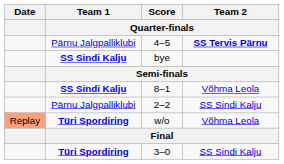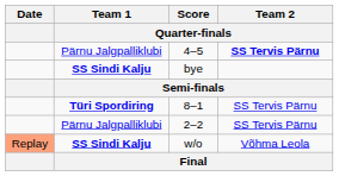8–1 | Team 1 / Quarter-finals: SS Sindi Kalju -> Türi Spordiring
8–1 | Team 2 / Quarter-finals: Võhma Leola -> SS Tervis Pärnu
2–2 | Team 2 / Quarter-finals: SS Sindi Kalju -> SS Tervis Pärnu
w/o | Team 1 / Quarter-finals: Türi Spordiring -> SS Sindi Kalju
- row: Türi Spordiring | 3–0 | SS Sindi Kalju
